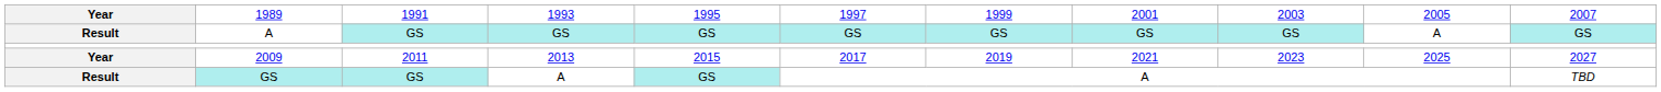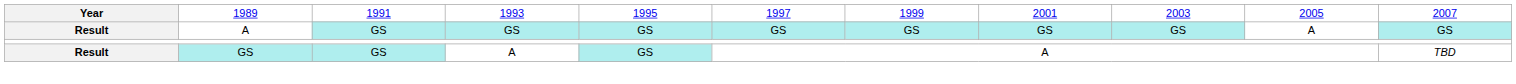- row: Year | 2009 | 2011 | 2013 | 2015 | 2017 | 2019 | 2021 | 2023 | 2025 | 2027
